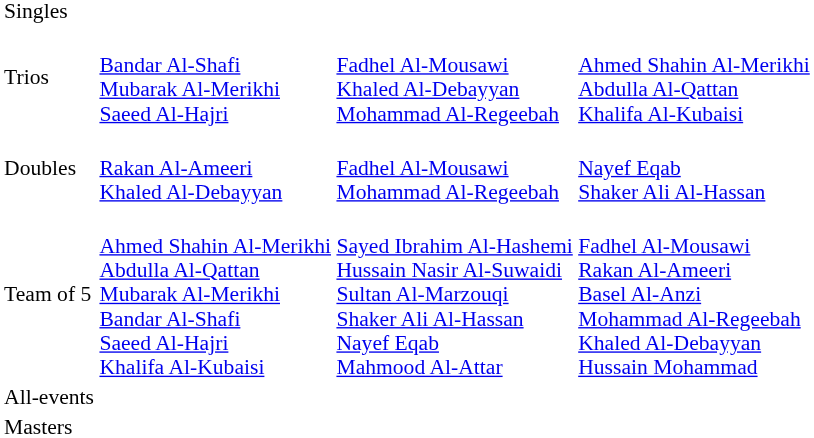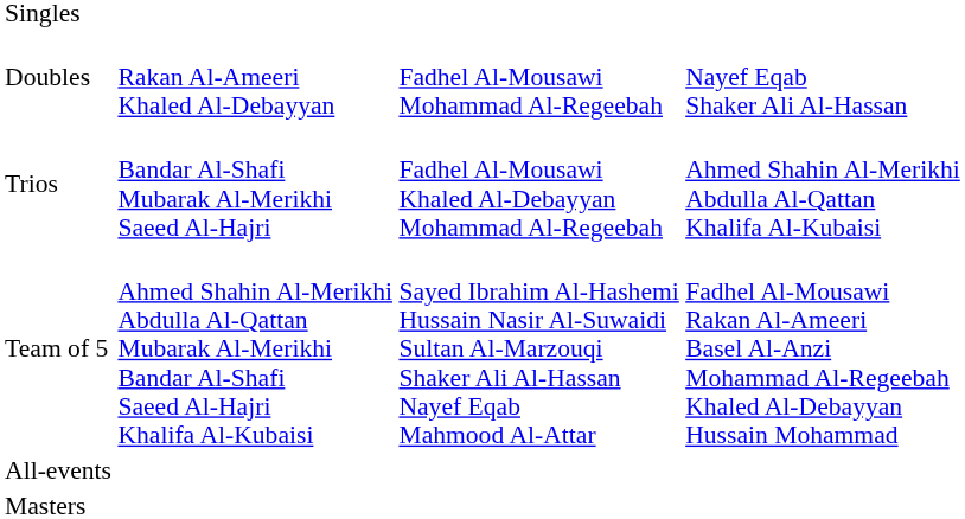rows swapped: Doubles <-> Trios
